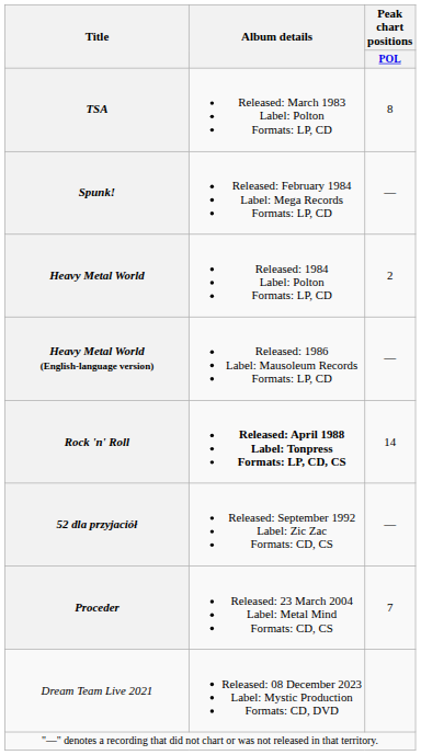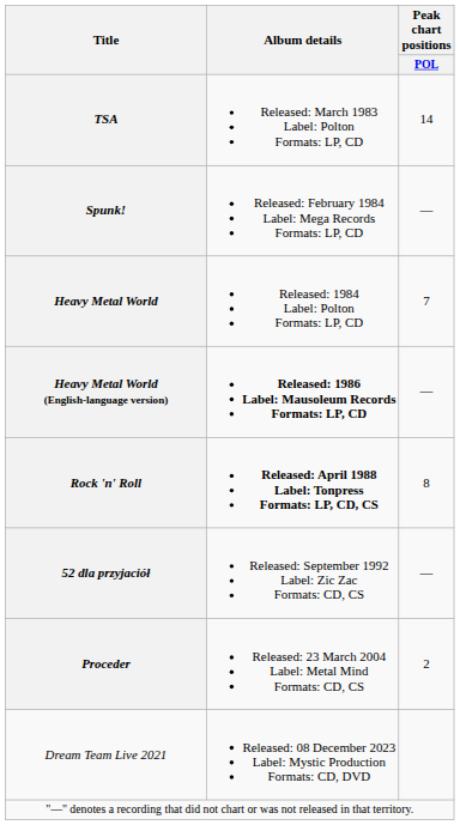TSA | Peak chart positions / POL: 8 -> 14
Heavy Metal World | Peak chart positions / POL: 2 -> 7
Heavy Metal World (English-language version) | Album details: normal -> bold
Rock 'n' Roll | Peak chart positions / POL: 14 -> 8
Proceder | Peak chart positions / POL: 7 -> 2
